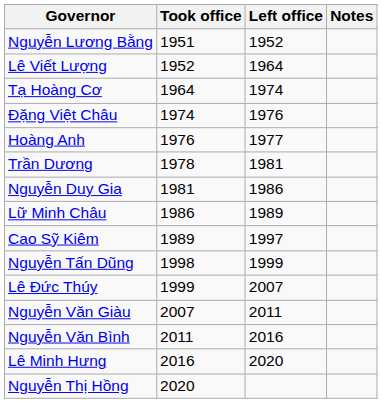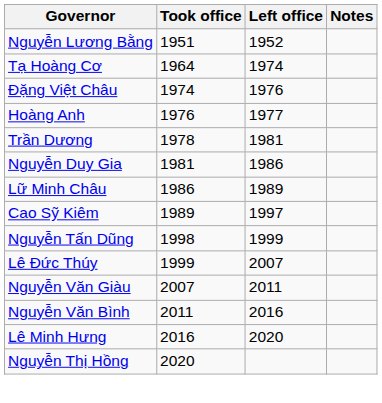- row: Lê Viết Lượng | 1952 | 1964
